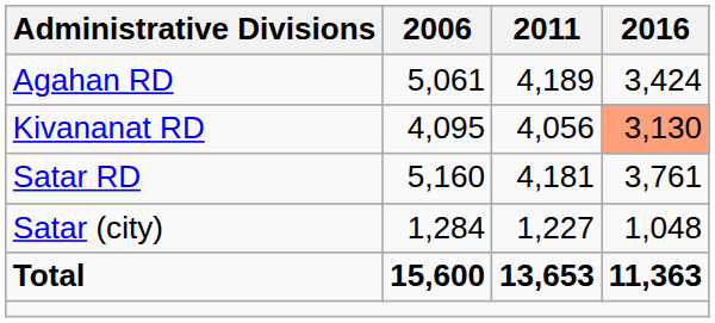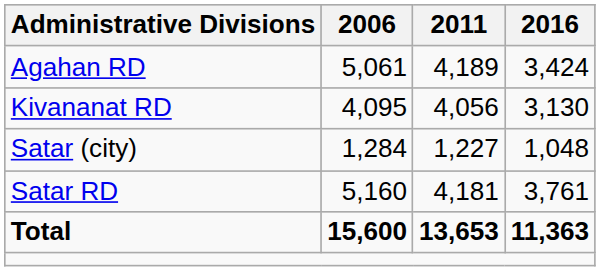Kivananat RD | 2016: lightsalmon background -> no background
rows swapped: Satar RD <-> Satar (city)
